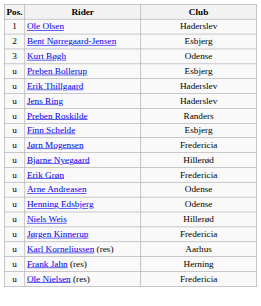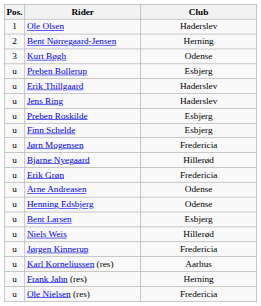Bent Nørregaard-Jensen | Club: Esbjerg -> Herning
Preben Roskilde | Club: Randers -> Esbjerg
+ row: u | Bent Larsen | Esbjerg
